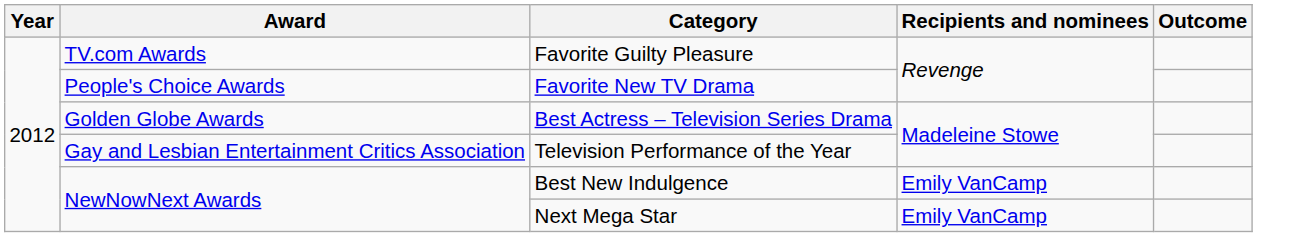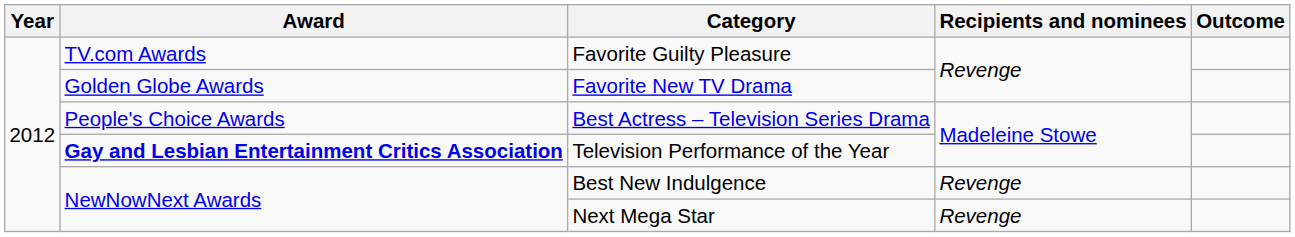Favorite New TV Drama | Award: People's Choice Awards -> Golden Globe Awards
Best Actress – Television Series Drama | Award: Golden Globe Awards -> People's Choice Awards
Television Performance of the Year | Award: normal -> bold
Best New Indulgence | Recipients and nominees: Emily VanCamp -> Revenge
Next Mega Star | Recipients and nominees: Emily VanCamp -> Revenge
